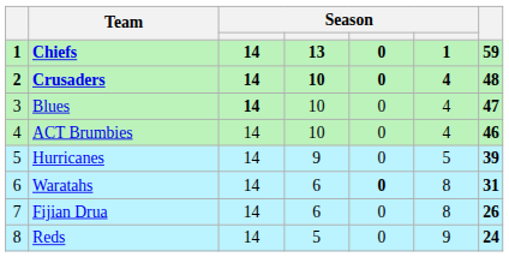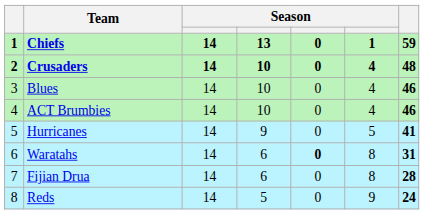Blues | column 3: bold -> normal
Blues | column 7: 47 -> 46
Hurricanes | column 7: 39 -> 41
Fijian Drua | column 7: 26 -> 28
